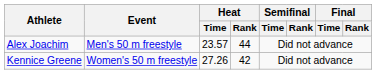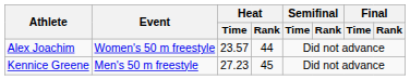Alex Joachim | Event: Men's 50 m freestyle -> Women's 50 m freestyle
Kennice Greene | Event: Women's 50 m freestyle -> Men's 50 m freestyle
Kennice Greene | Heat / Time: 27.26 -> 27.23
Kennice Greene | Heat / Rank: 42 -> 45
